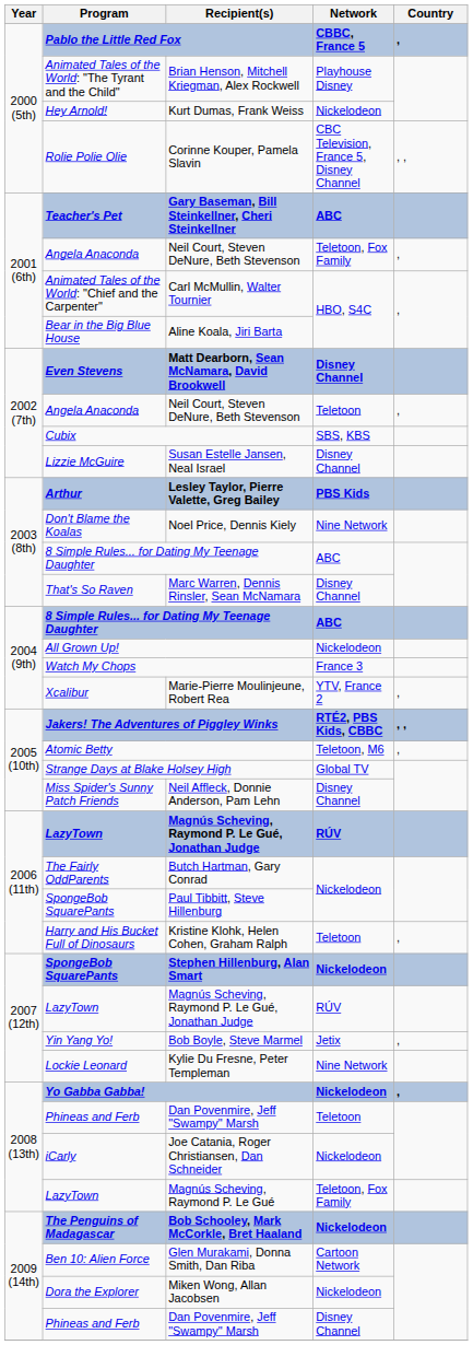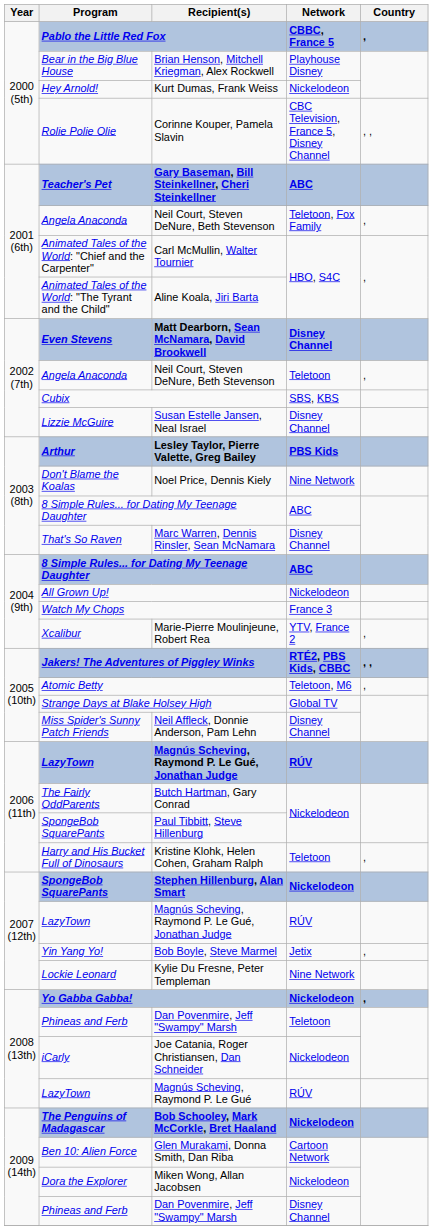Brian Henson, Mitchell Kriegman, Alex Rockwell | Program: Animated Tales of the World: "The Tyrant and the Child" -> Bear in the Big Blue House
Aline Koala, Jiri Barta | Program: Bear in the Big Blue House -> Animated Tales of the World: "The Tyrant and the Child"
Magnús Scheving, Raymond P. Le Gué | Network: Teletoon, Fox Family -> RÚV
